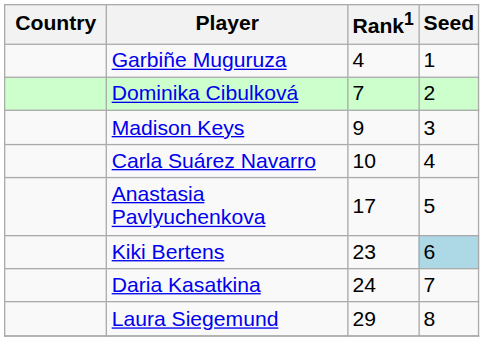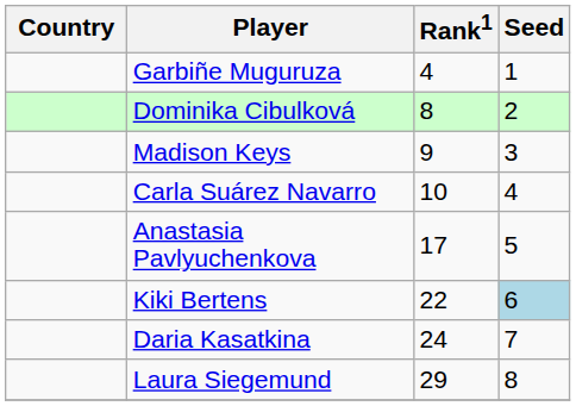Dominika Cibulková | Rank1: 7 -> 8
Kiki Bertens | Rank1: 23 -> 22
